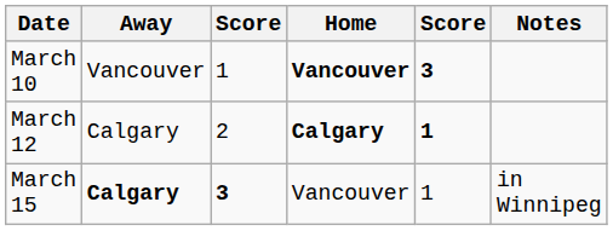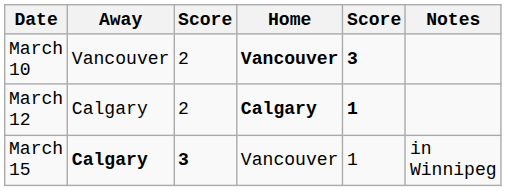March 10 | column 3: 1 -> 2
